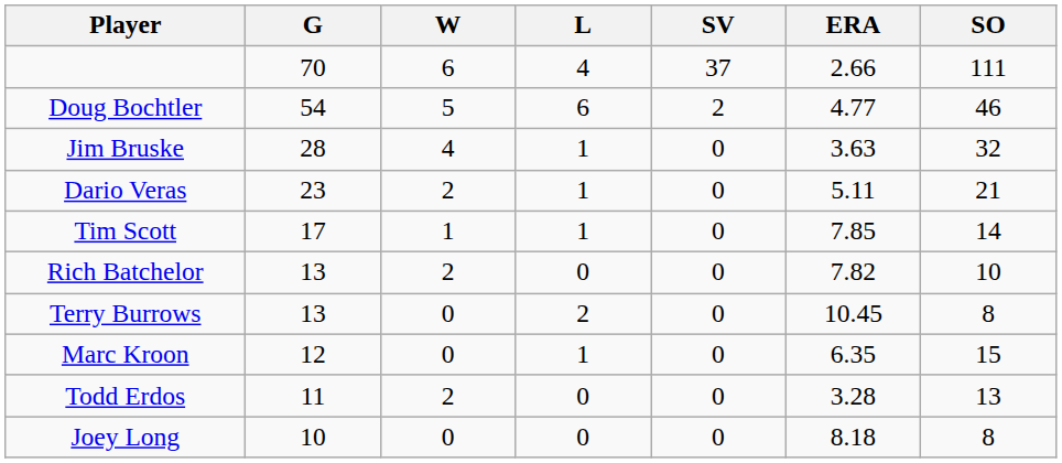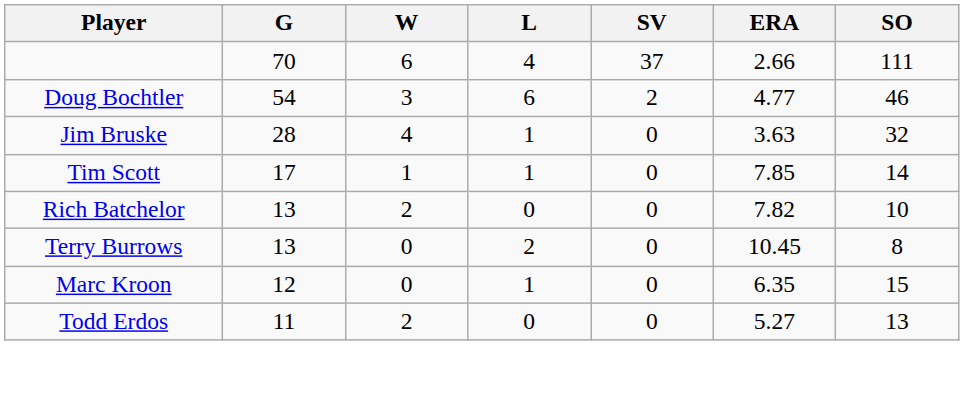Doug Bochtler | W: 5 -> 3
- row: Dario Veras | 23 | 2 | 1 | 0 | 5.11 | 21
Todd Erdos | ERA: 3.28 -> 5.27
- row: Joey Long | 10 | 0 | 0 | 0 | 8.18 | 8
